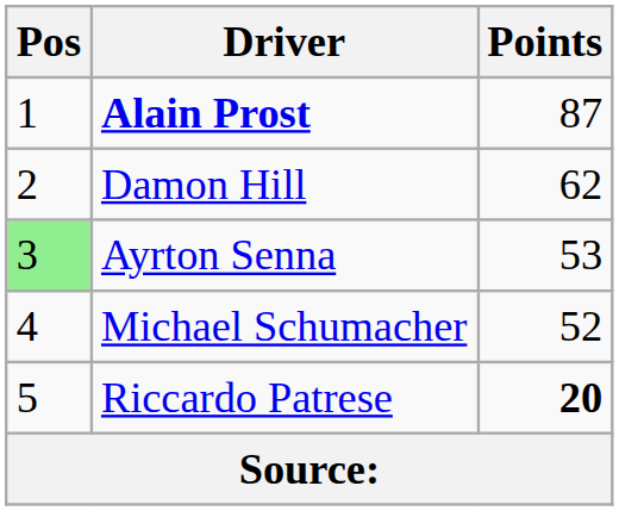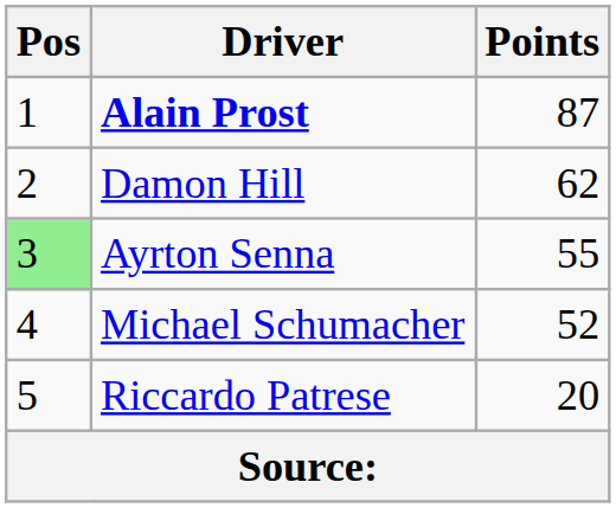Ayrton Senna | Points: 53 -> 55
Riccardo Patrese | Points: bold -> normal
